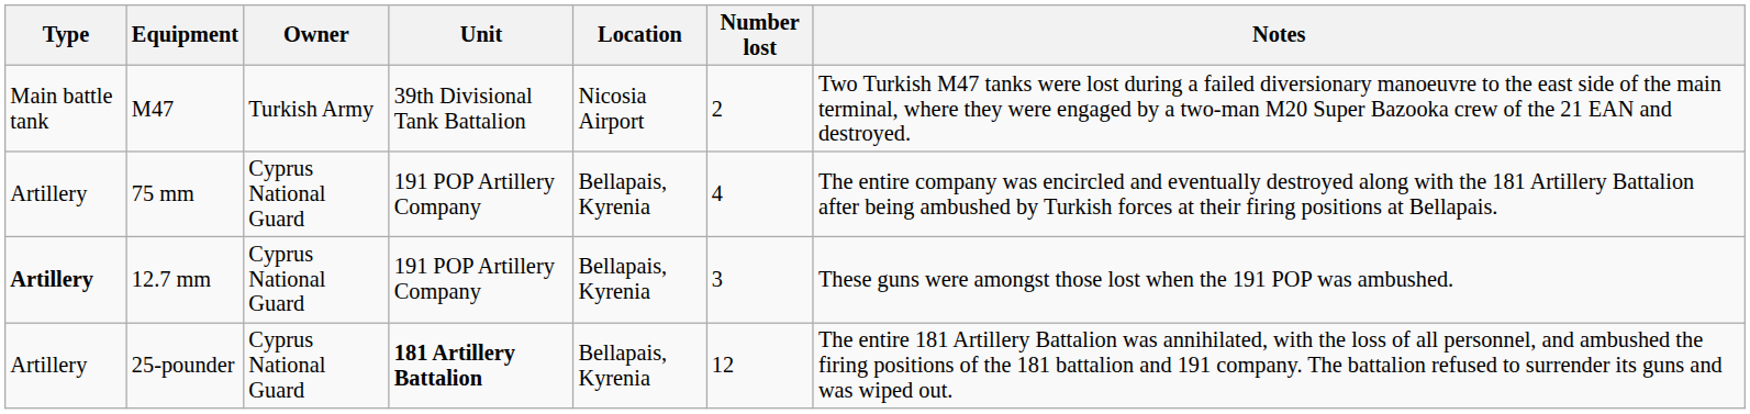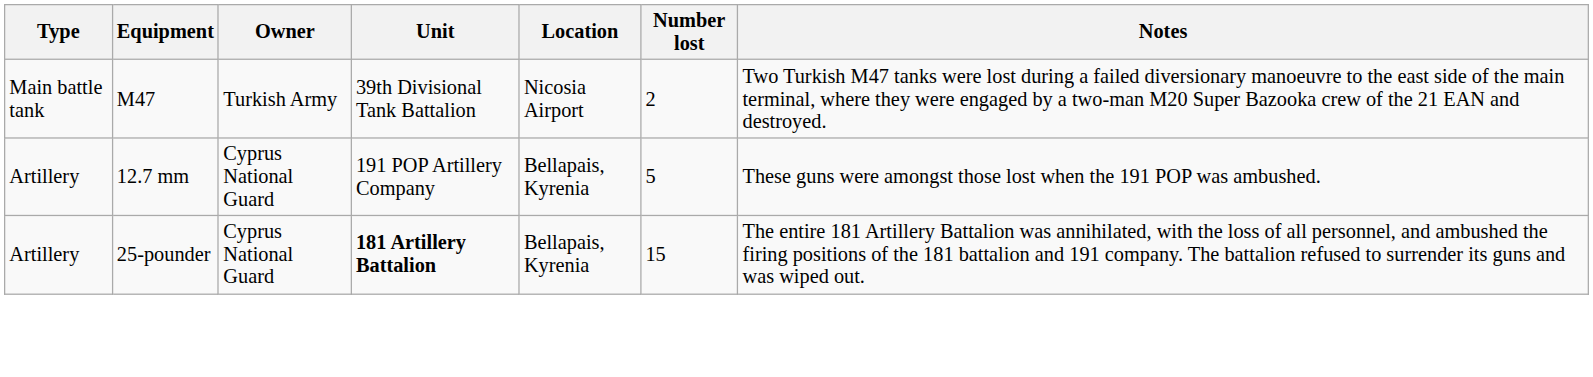- row: Artillery | 75 mm | Cyprus National Guard | 191 POP Artillery Company | Bellapais, Kyrenia | 4 | The entire company was encircled and eventually destroyed along with the 181 Artillery Battalion after being ambushed by Turkish forces at their firing positions at Bellapais.
12.7 mm | Type: bold -> normal
12.7 mm | Number lost: 3 -> 5
25-pounder | Number lost: 12 -> 15
